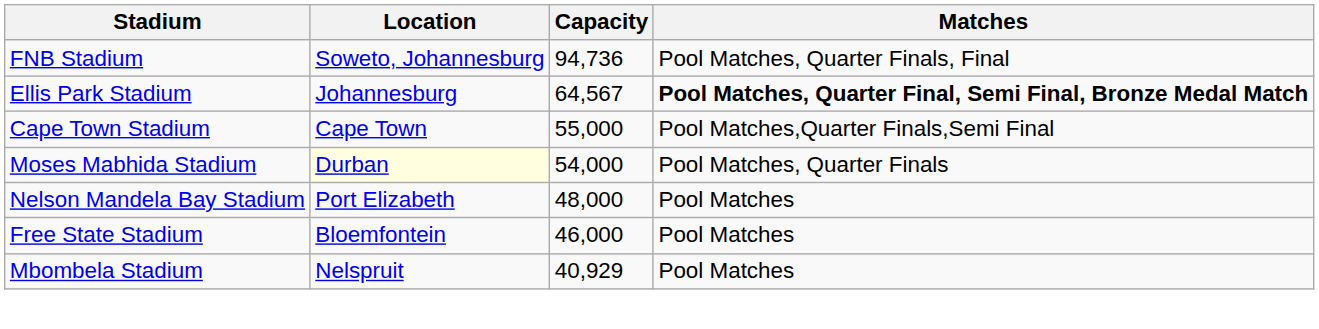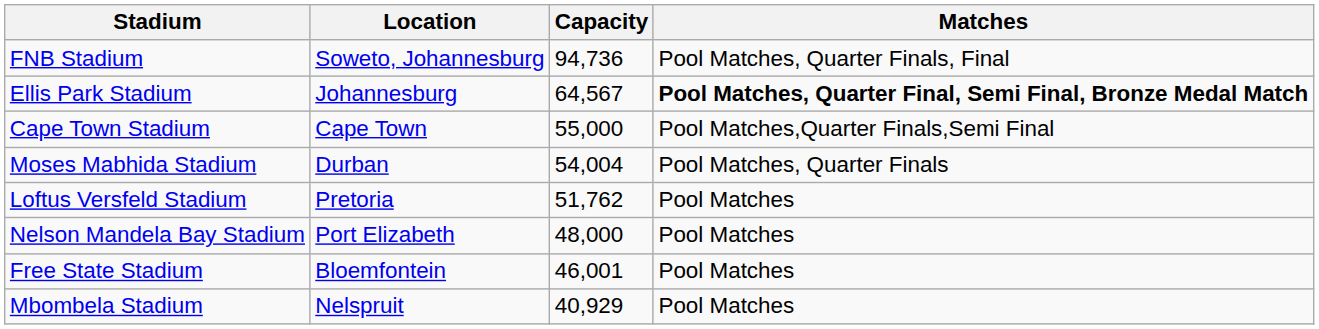Moses Mabhida Stadium | Location: lightyellow background -> no background
Moses Mabhida Stadium | Capacity: 54,000 -> 54,004
+ row: Loftus Versfeld Stadium | Pretoria | 51,762 | Pool Matches
Free State Stadium | Capacity: 46,000 -> 46,001
